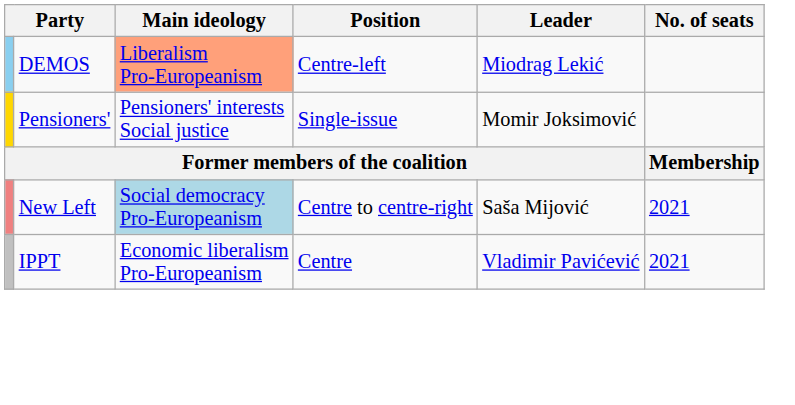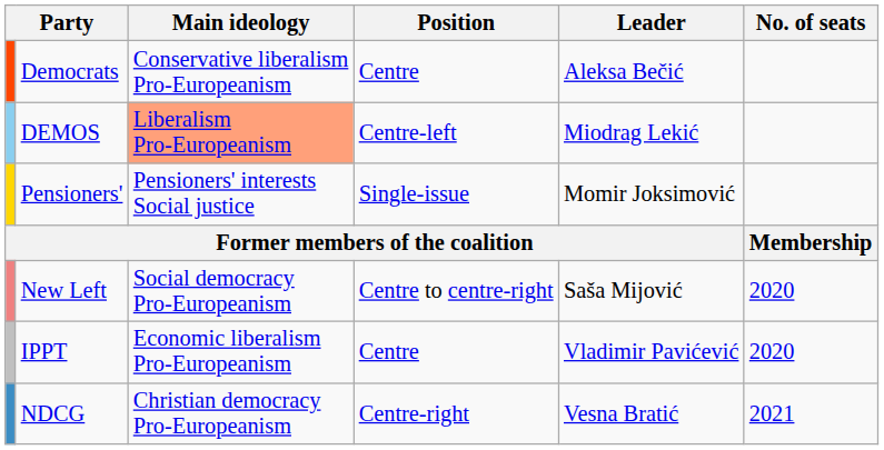+ row: Democrats | Conservative liberalism Pro-Europeanism | Centre | Aleksa Bečić
New Left | Main ideology: lightblue background -> no background
New Left | No. of seats: 2021 -> 2020
IPPT | No. of seats: 2021 -> 2020
+ row: NDCG | Christian democracy Pro-Europeanism | Centre-right | Vesna Bratić | 2021
